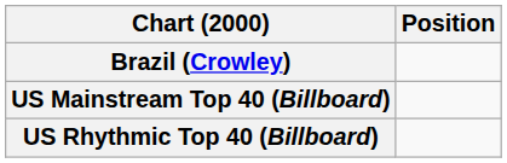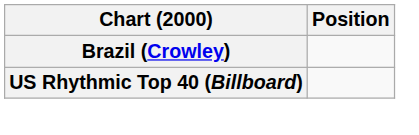- row: US Mainstream Top 40 (Billboard)
